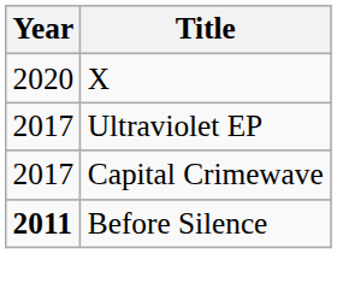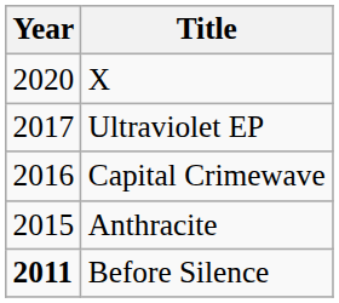Capital Crimewave | Year: 2017 -> 2016
+ row: 2015 | Anthracite
